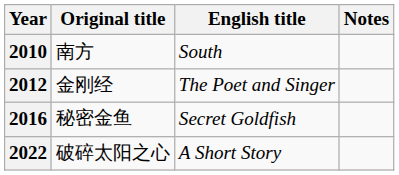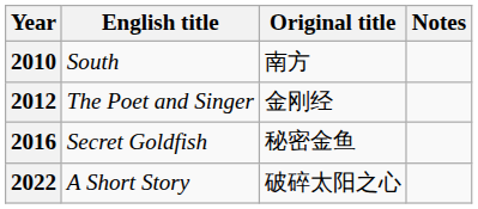columns swapped: English title <-> Original title
